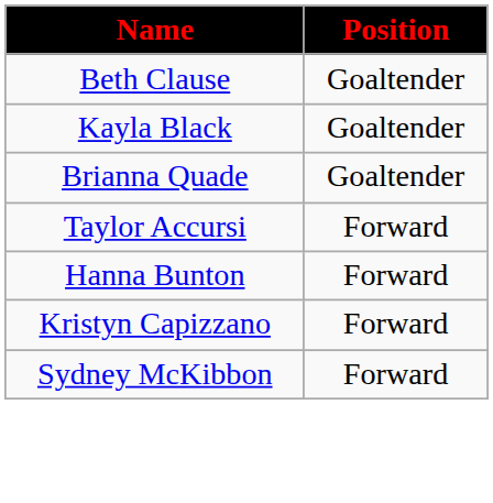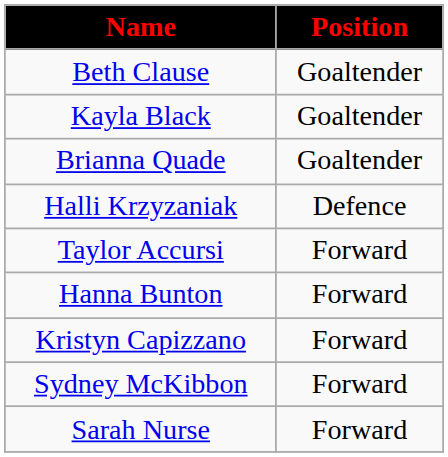+ row: Halli Krzyzaniak | Defence
+ row: Sarah Nurse | Forward
